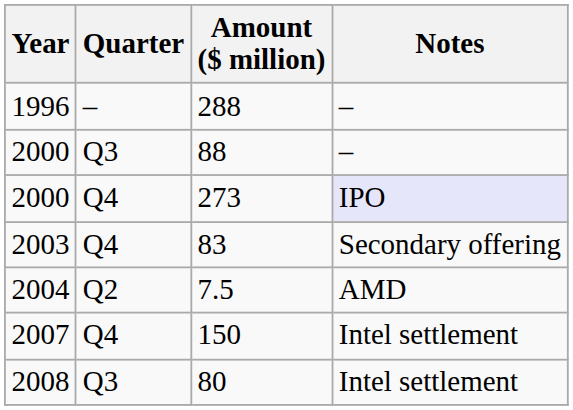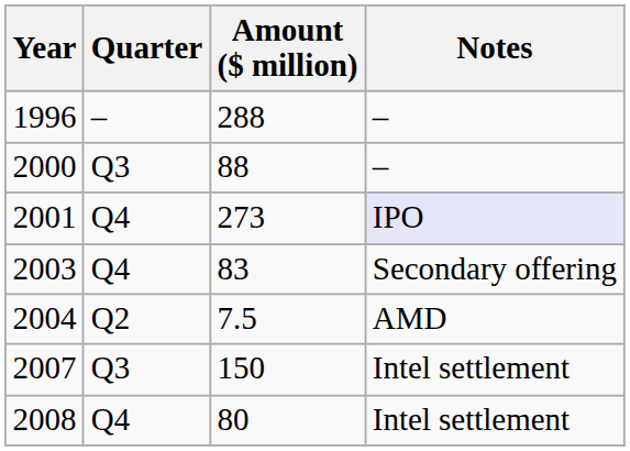273 | Year: 2000 -> 2001
150 | Quarter: Q4 -> Q3
80 | Quarter: Q3 -> Q4
